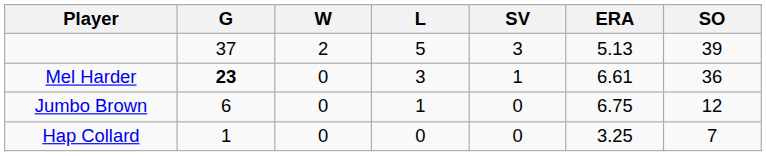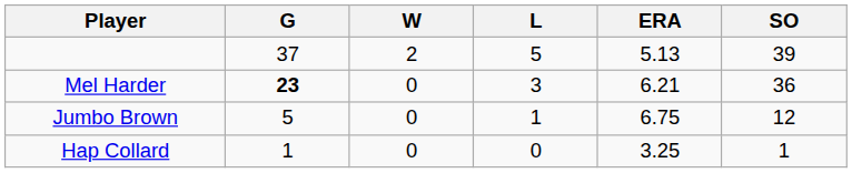- column: SV | 3 | 1 | 0 | 0
Mel Harder | ERA: 6.61 -> 6.21
Jumbo Brown | G: 6 -> 5
Hap Collard | SO: 7 -> 1
